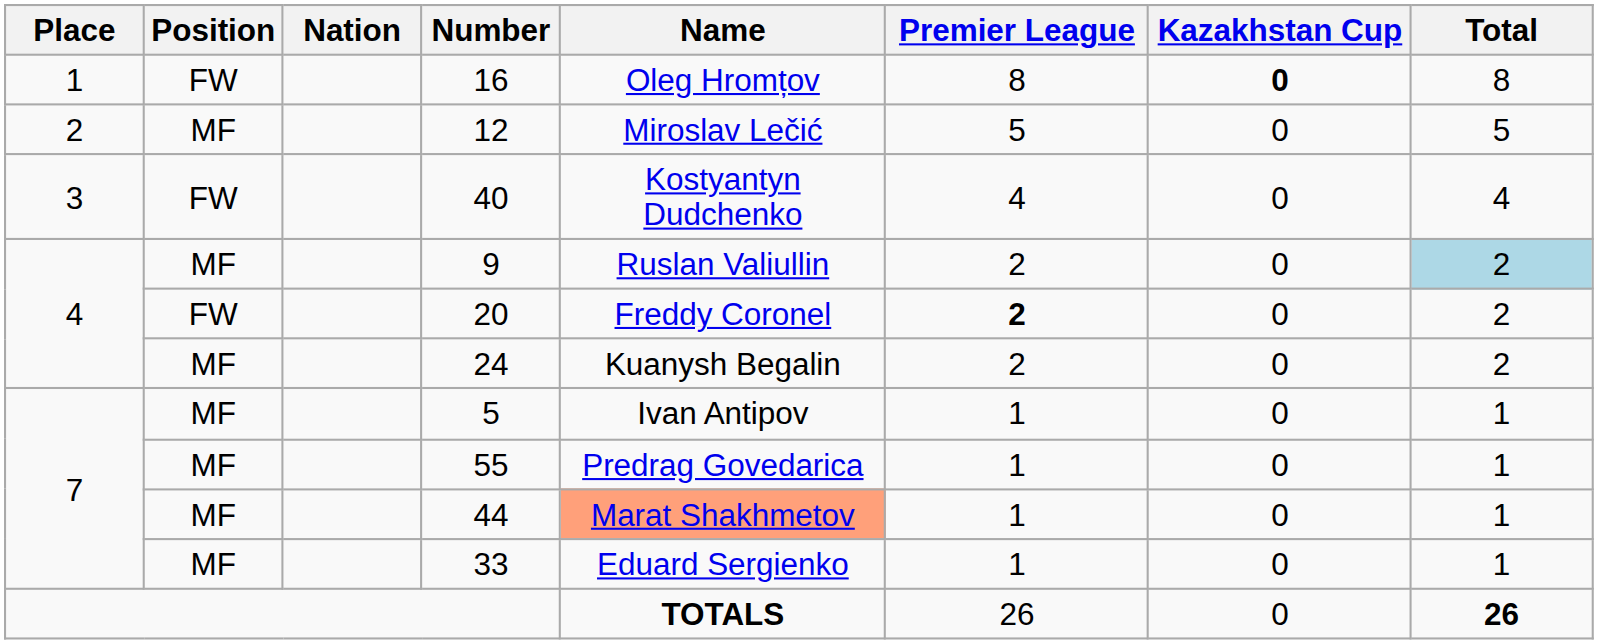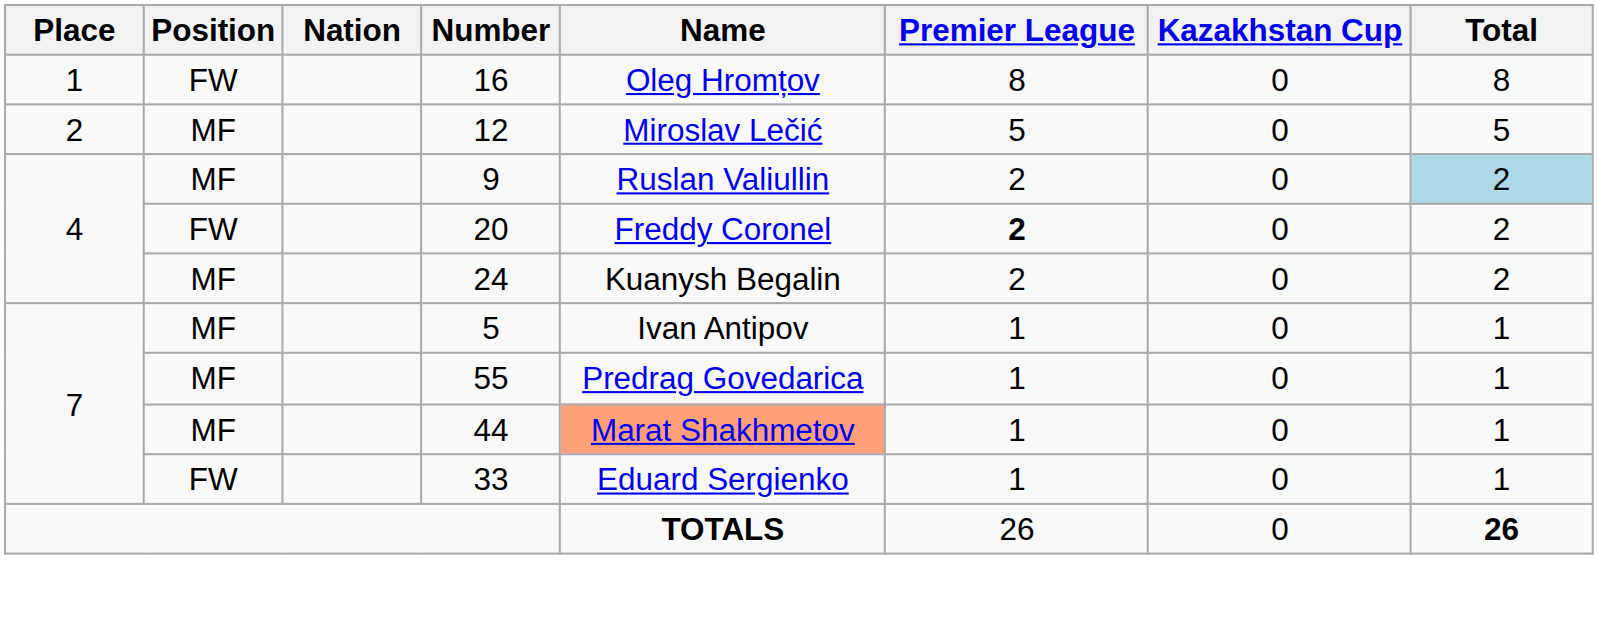16 | Kazakhstan Cup: bold -> normal
- row: 3 | FW | 40 | Kostyantyn Dudchenko | 4 | 0 | 4
33 | Position: MF -> FW
